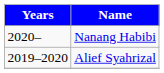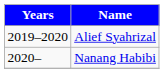rows swapped: Alief Syahrizal <-> Nanang Habibi
